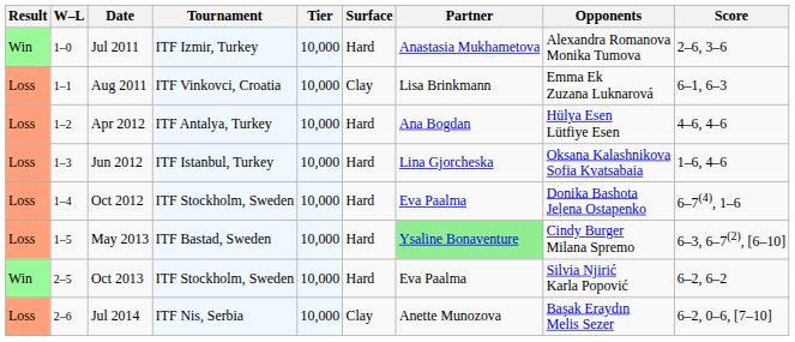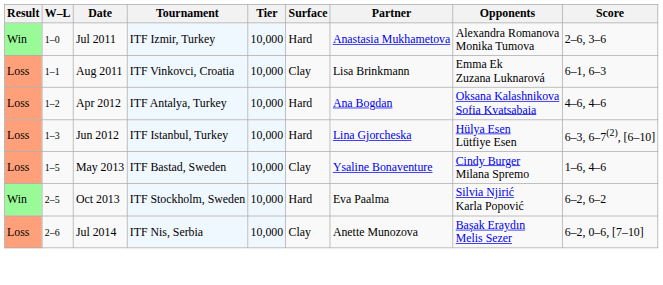Apr 2012 | Opponents: Hülya Esen Lütfiye Esen -> Oksana Kalashnikova Sofia Kvatsabaia
Jun 2012 | Opponents: Oksana Kalashnikova Sofia Kvatsabaia -> Hülya Esen Lütfiye Esen
Jun 2012 | Score: 1–6, 4–6 -> 6–3, 6–7(2), [6–10]
- row: Loss | 1–4 | Oct 2012 | ITF Stockholm, Sweden | 10,000 | Hard | Eva Paalma | Donika Bashota Jeļena Ostapenko | 6–7(4), 1–6
May 2013 | Surface: Hard -> Clay
May 2013 | Partner: lightgreen background -> no background
May 2013 | Score: 6–3, 6–7(2), [6–10] -> 1–6, 4–6
